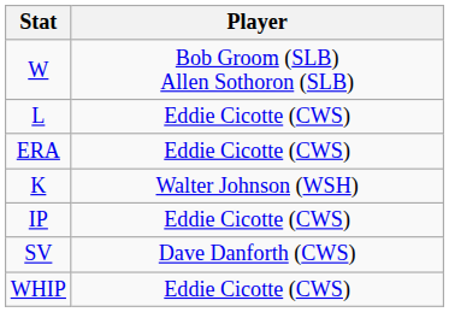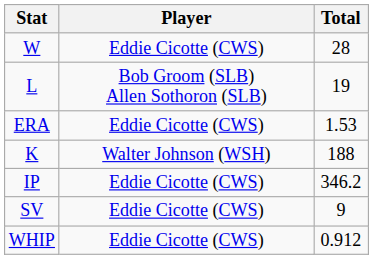+ column: Total | 28 | 19 | 1.53 | 188 | 346.2 | 9 | 0.912
W | Player: Bob Groom (SLB) Allen Sothoron (SLB) -> Eddie Cicotte (CWS)
L | Player: Eddie Cicotte (CWS) -> Bob Groom (SLB) Allen Sothoron (SLB)
SV | Player: Dave Danforth (CWS) -> Eddie Cicotte (CWS)
